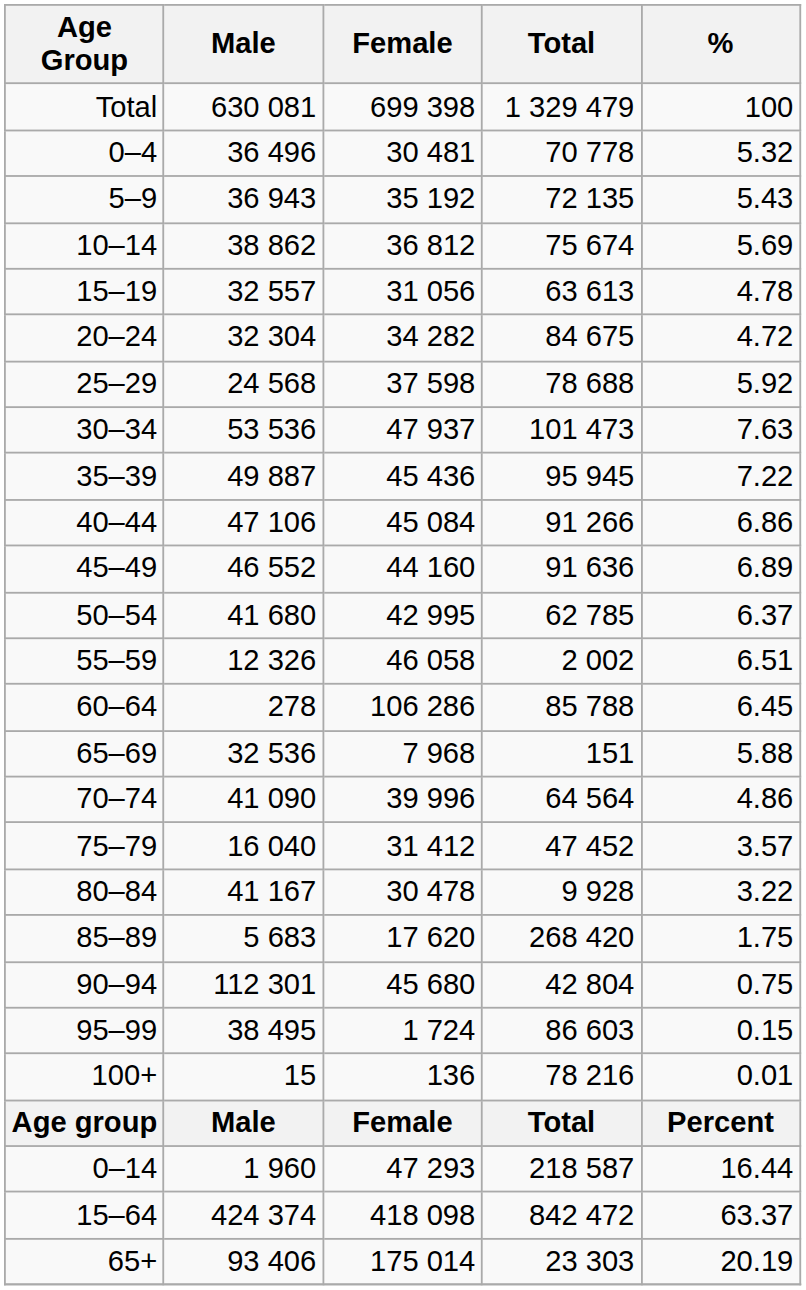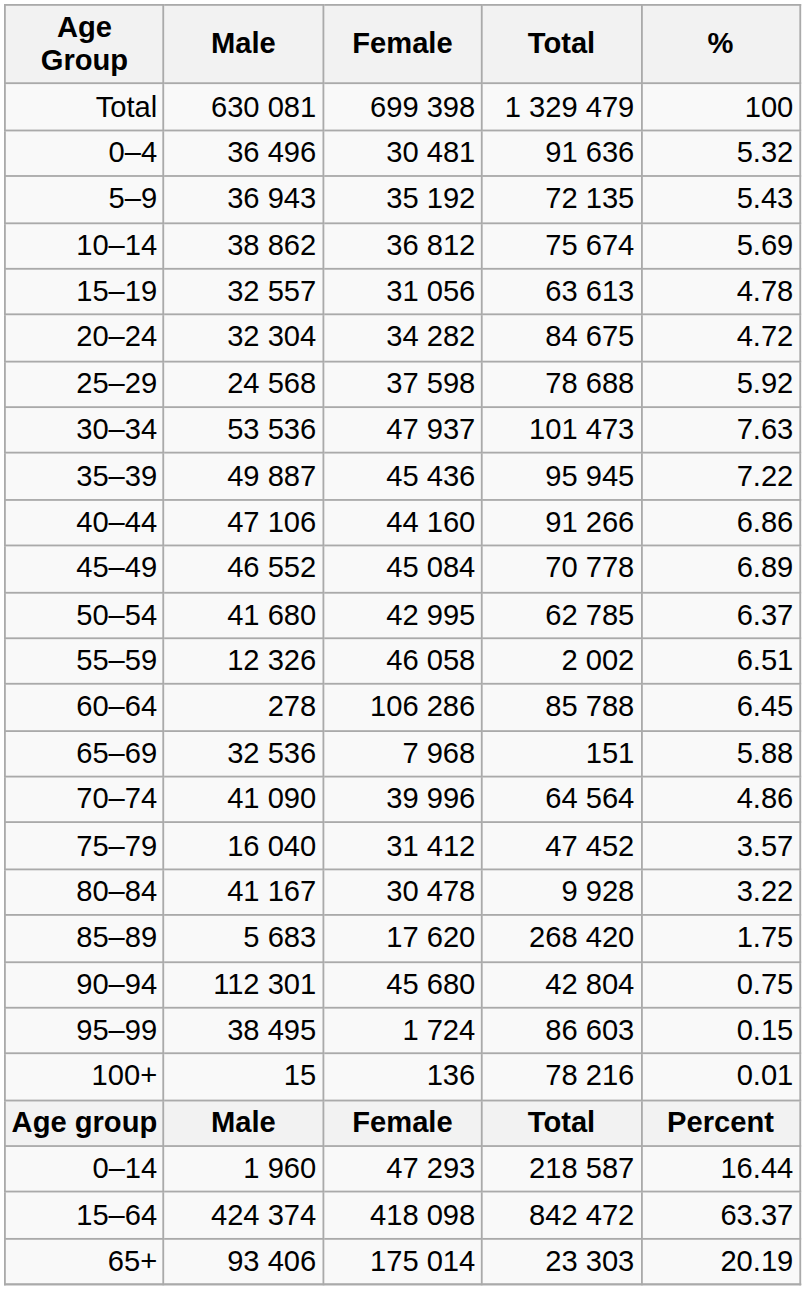0–4 | Total: 70 778 -> 91 636
40–44 | Female: 45 084 -> 44 160
45–49 | Female: 44 160 -> 45 084
45–49 | Total: 91 636 -> 70 778
